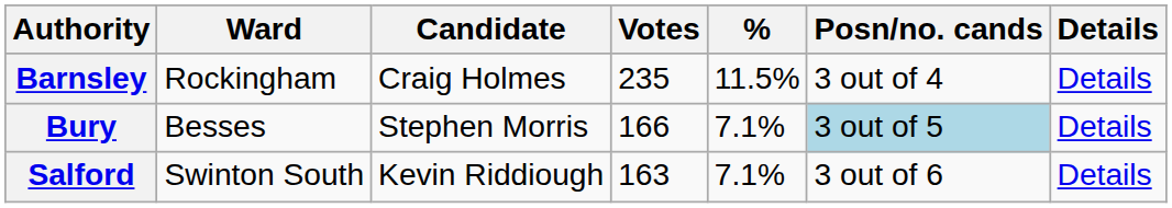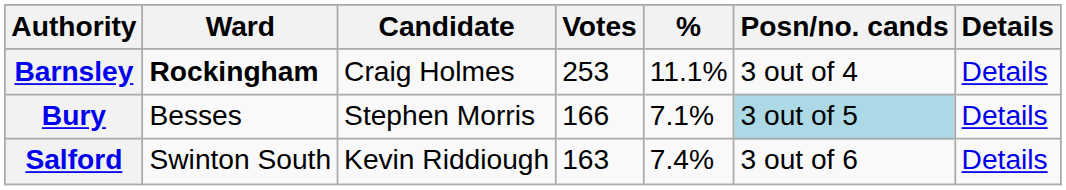Barnsley | Ward: normal -> bold
Barnsley | Votes: 235 -> 253
Barnsley | %: 11.5% -> 11.1%
Salford | %: 7.1% -> 7.4%
